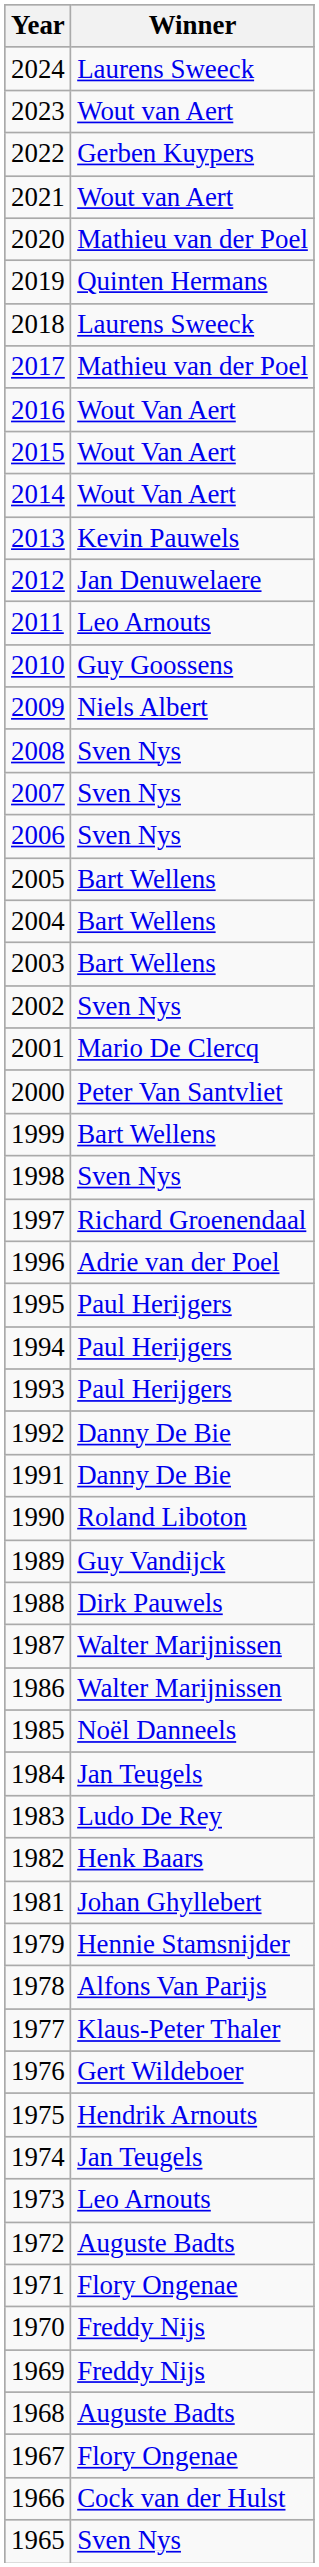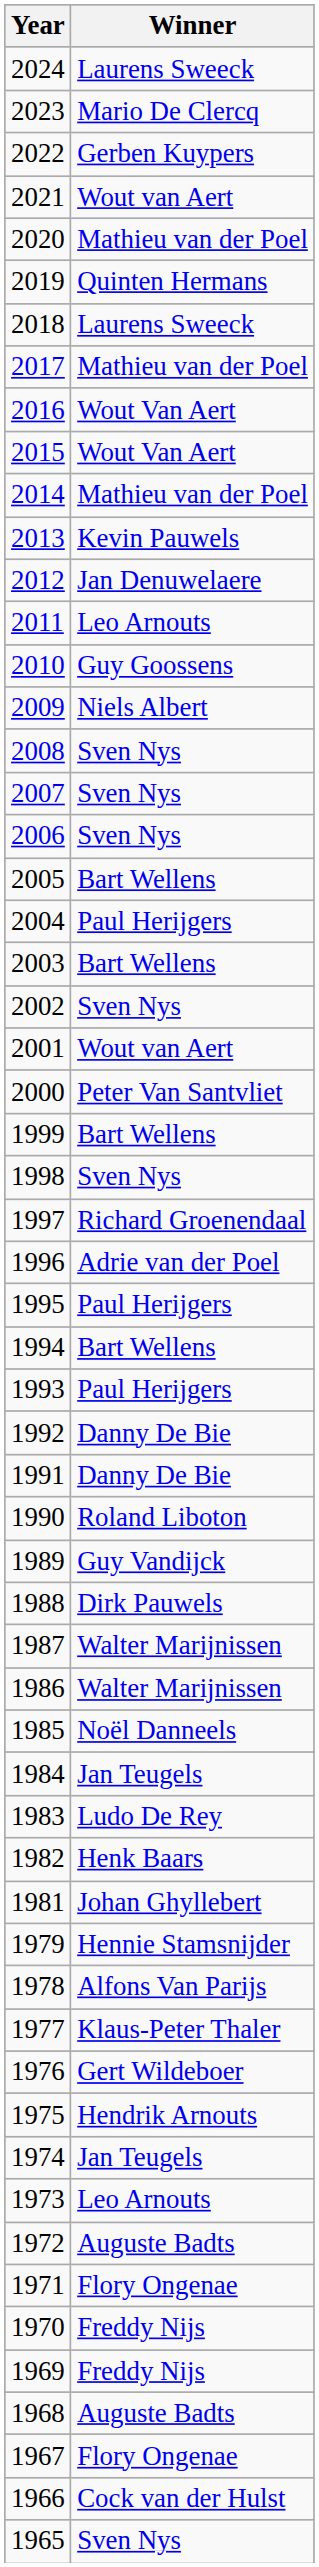2023 | Winner: Wout van Aert -> Mario De Clercq
2014 | Winner: Wout Van Aert -> Mathieu van der Poel
2004 | Winner: Bart Wellens -> Paul Herijgers
2001 | Winner: Mario De Clercq -> Wout van Aert
1994 | Winner: Paul Herijgers -> Bart Wellens
